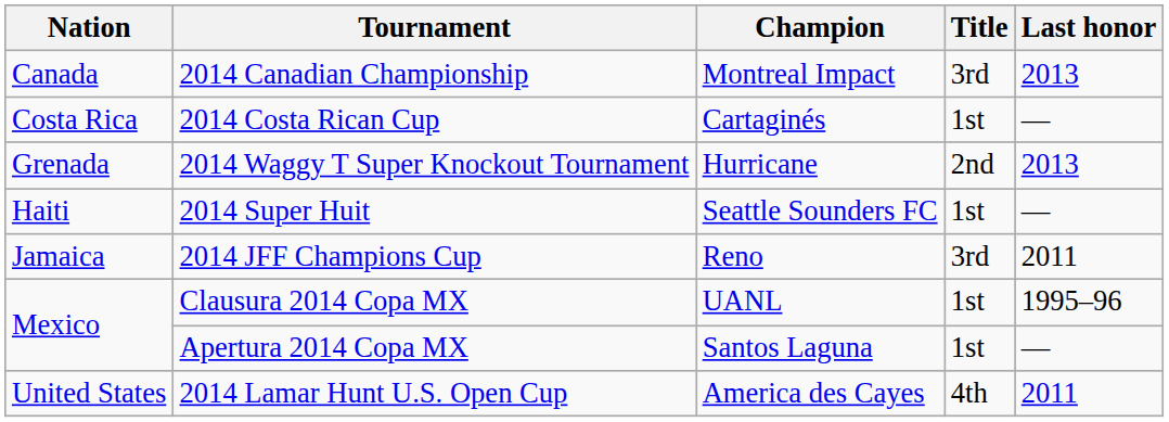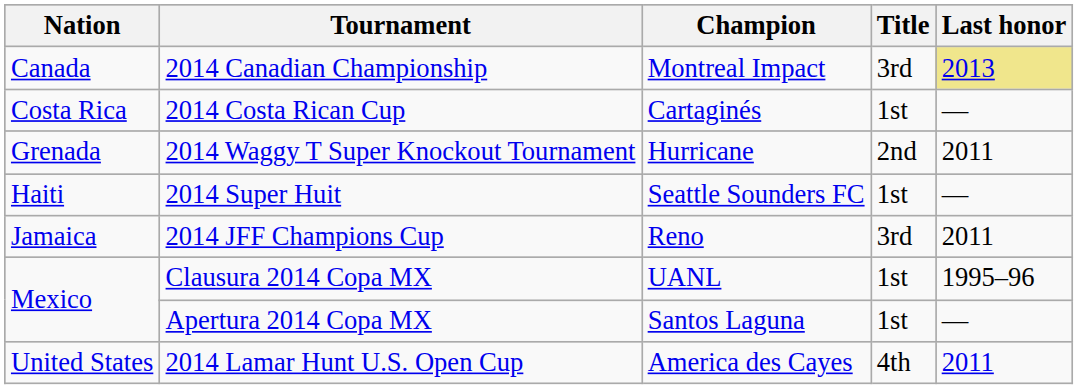2014 Canadian Championship | Last honor: no background -> khaki background
2014 Waggy T Super Knockout Tournament | Last honor: 2013 -> 2011
